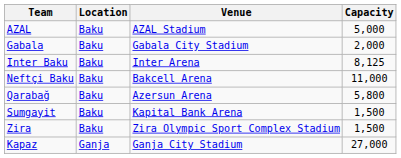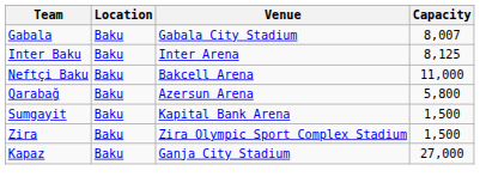- row: AZAL | Baku | AZAL Stadium | 5,000
Gabala | Capacity: 2,000 -> 8,007
Kapaz | Location: Ganja -> Baku
